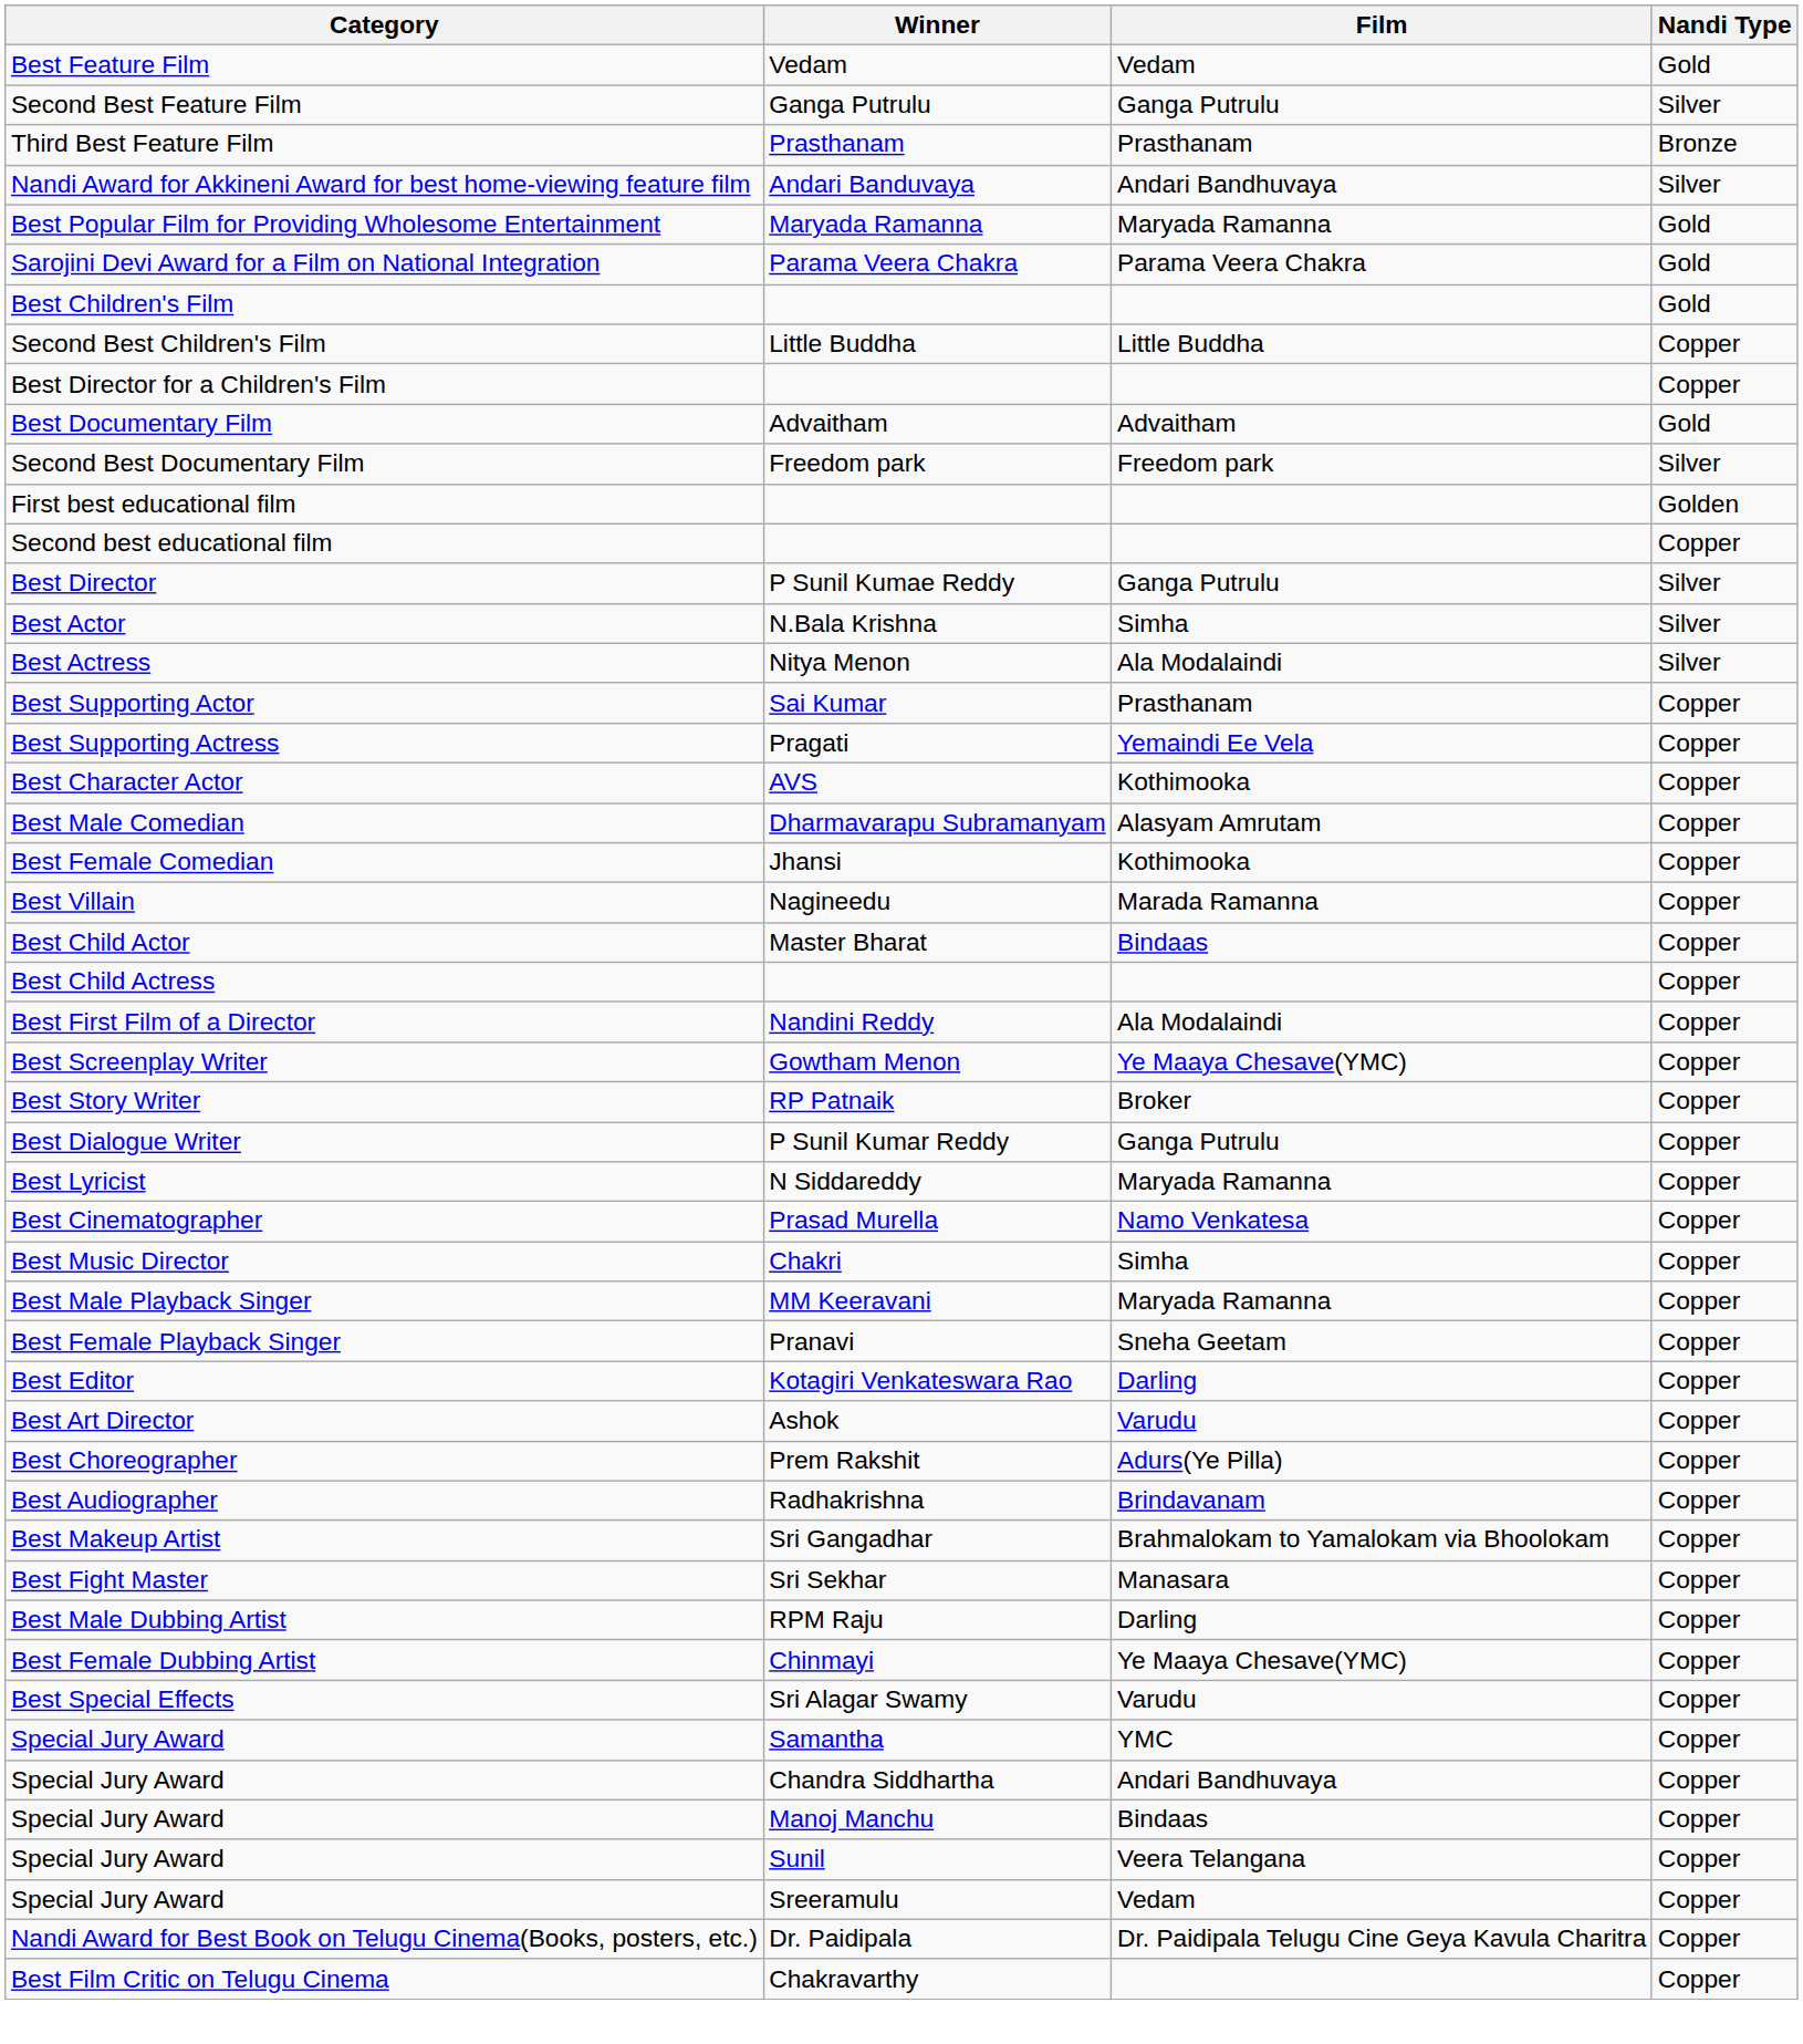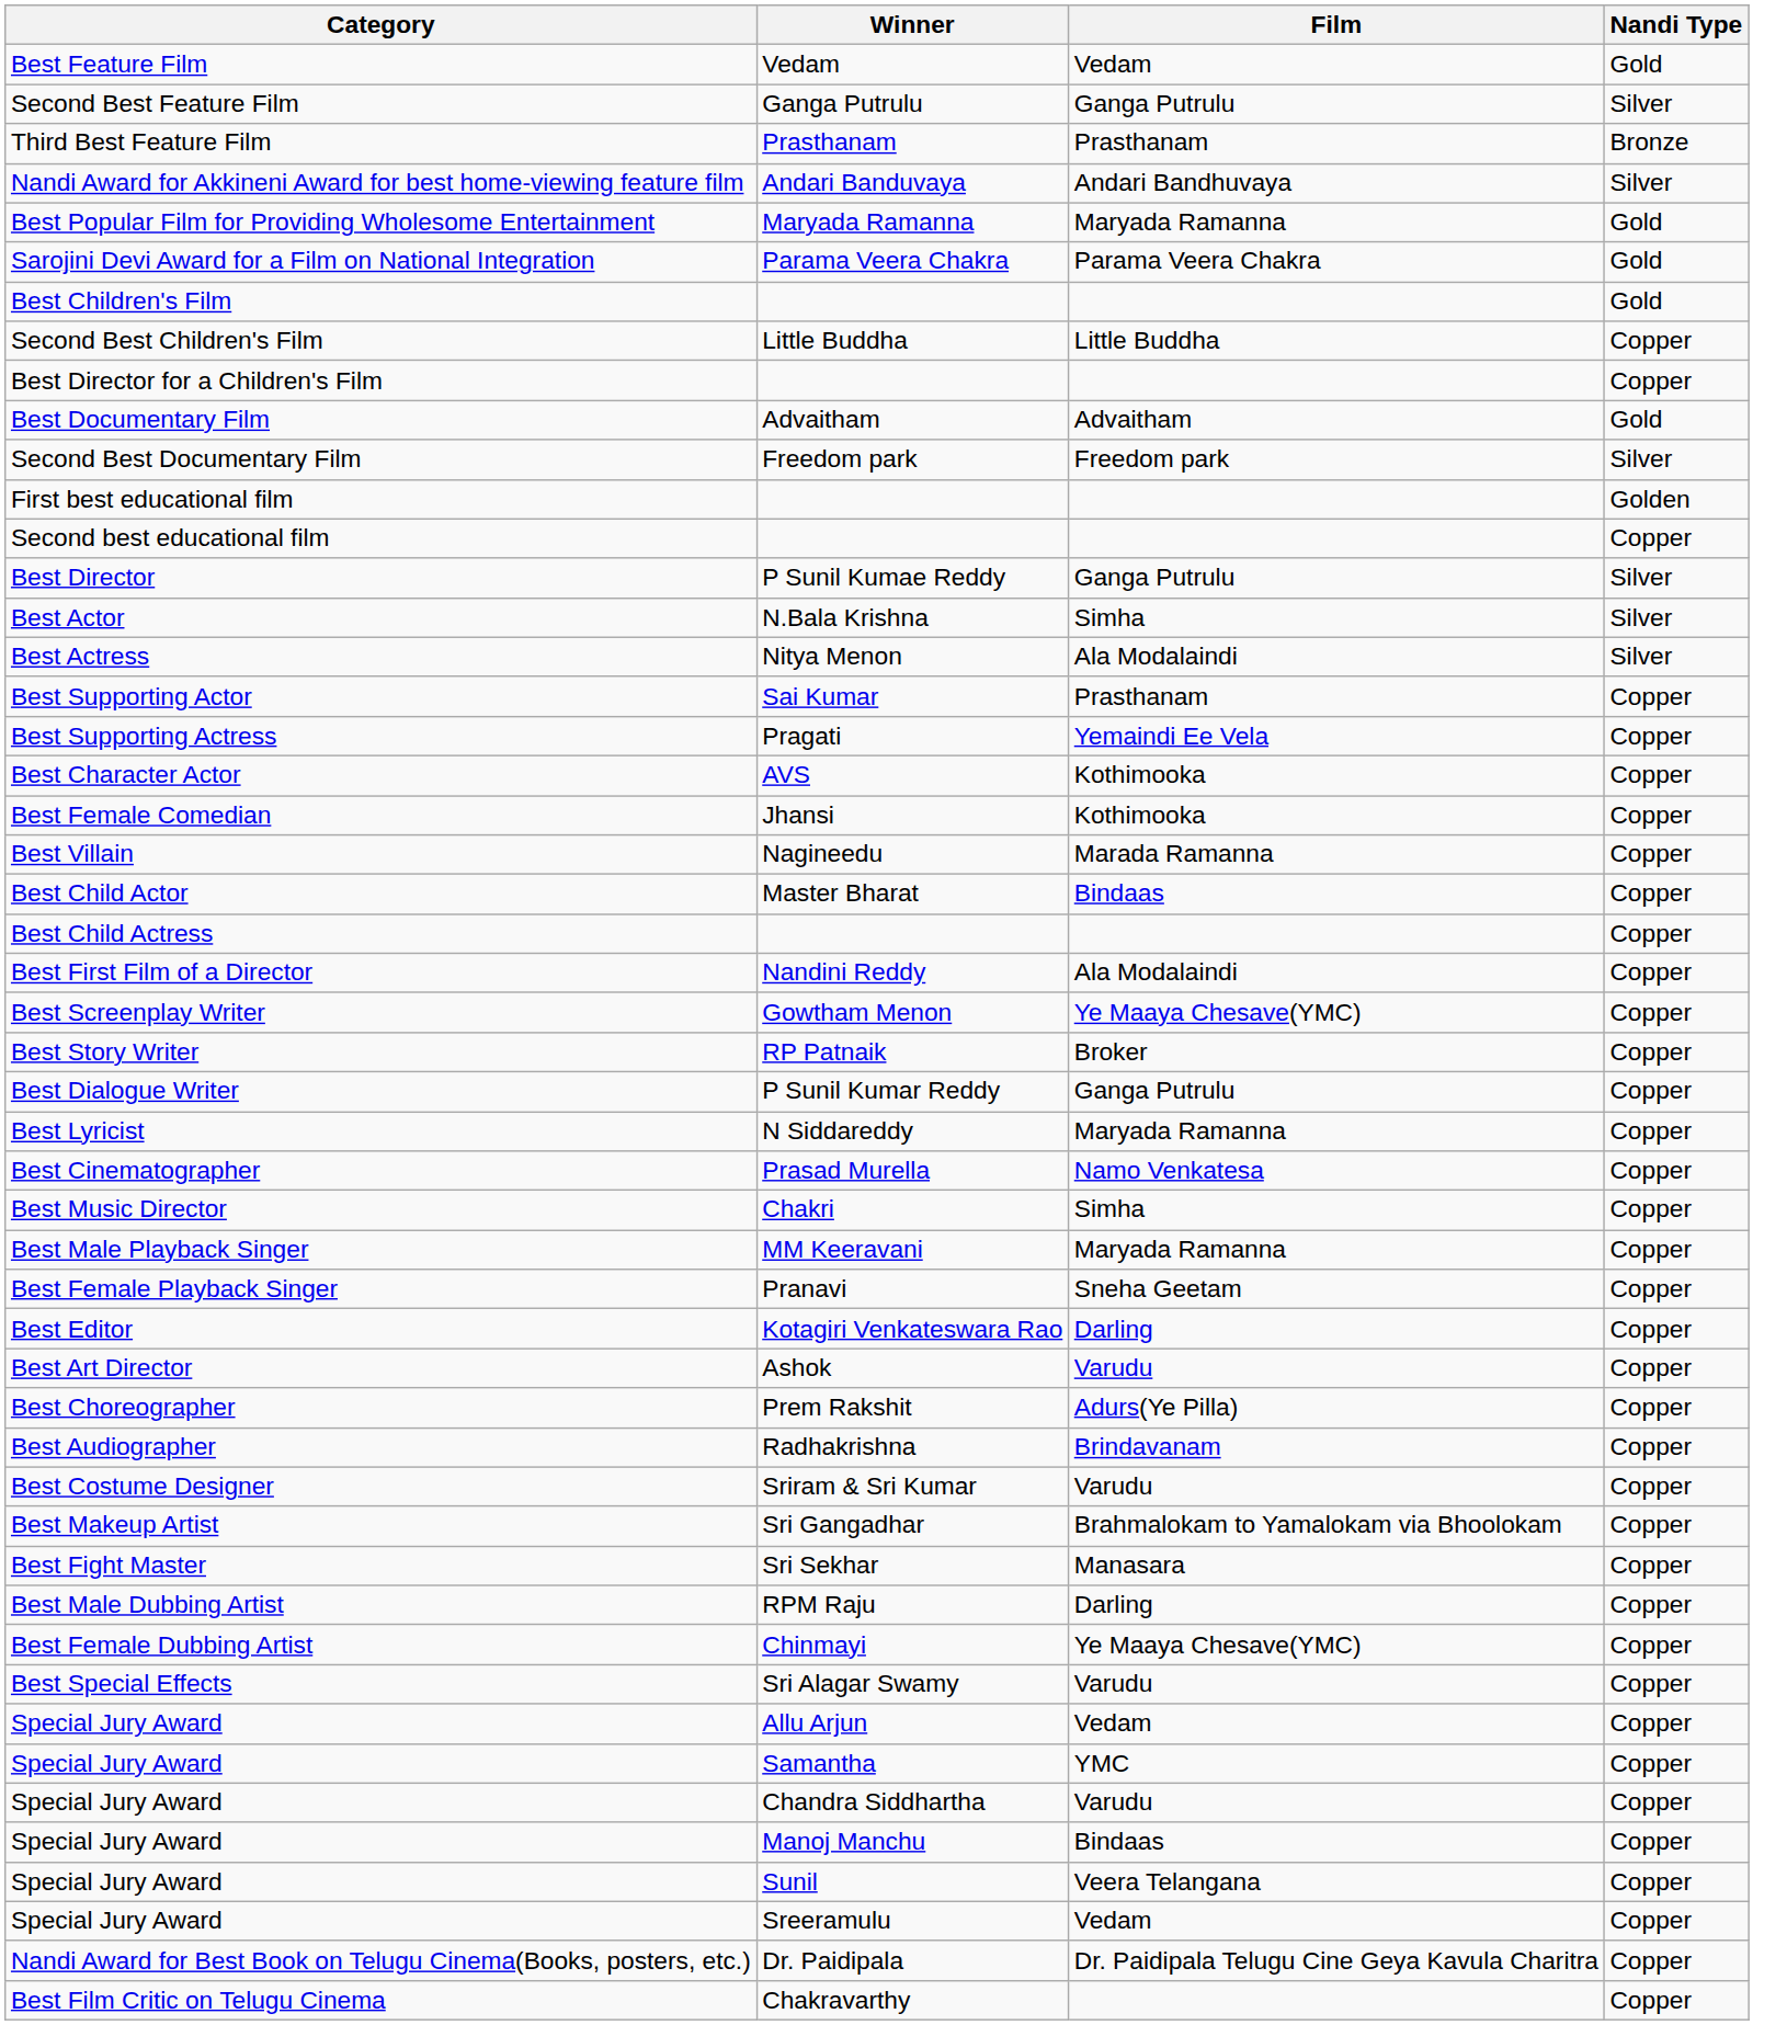- row: Best Male Comedian | Dharmavarapu Subramanyam | Alasyam Amrutam | Copper
+ row: Best Costume Designer | Sriram & Sri Kumar | Varudu | Copper
+ row: Special Jury Award | Allu Arjun | Vedam | Copper
Chandra Siddhartha | Film: Andari Bandhuvaya -> Varudu
